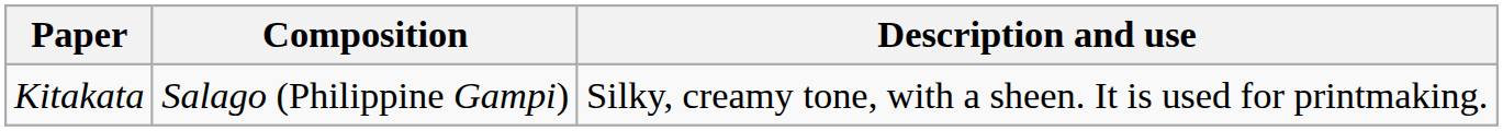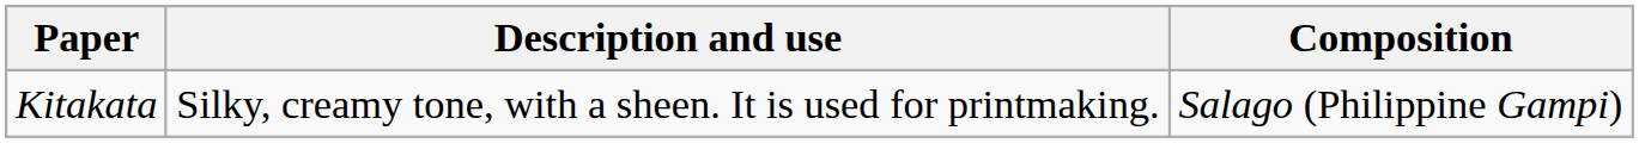columns swapped: Composition <-> Description and use
